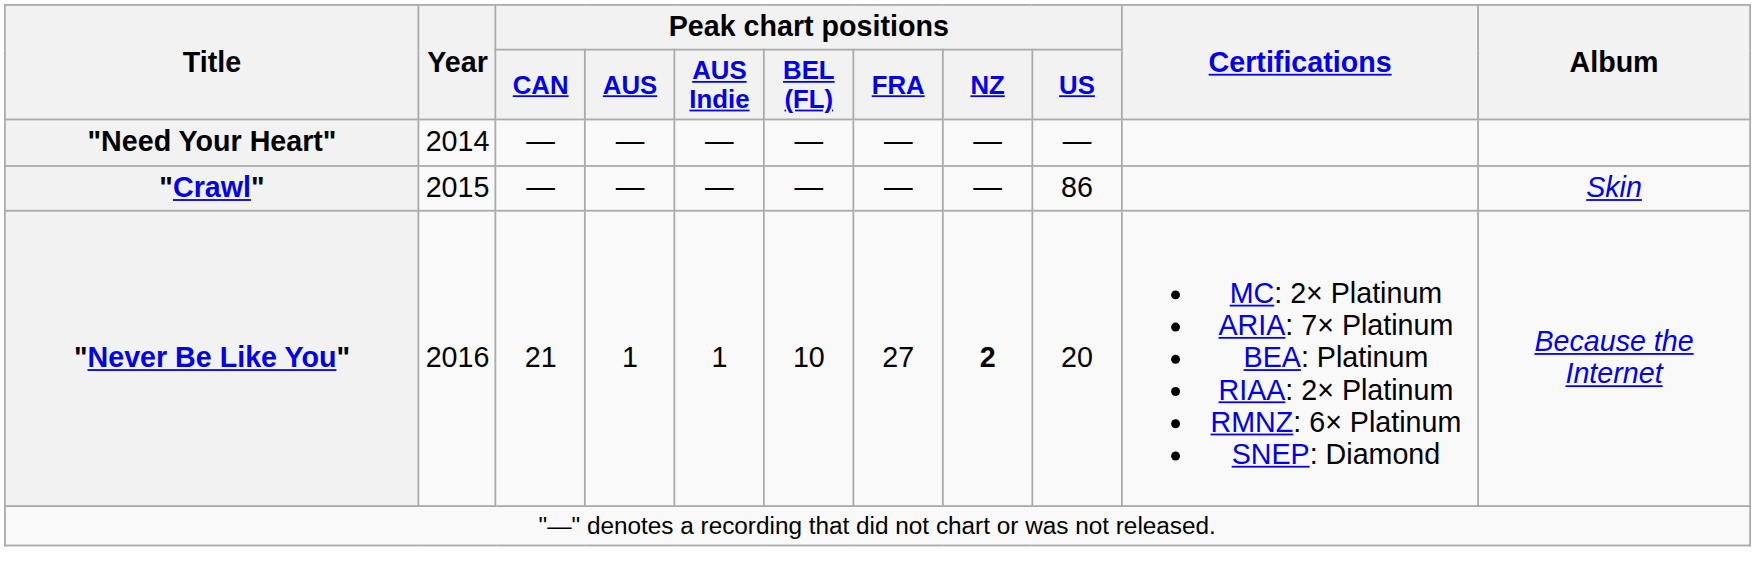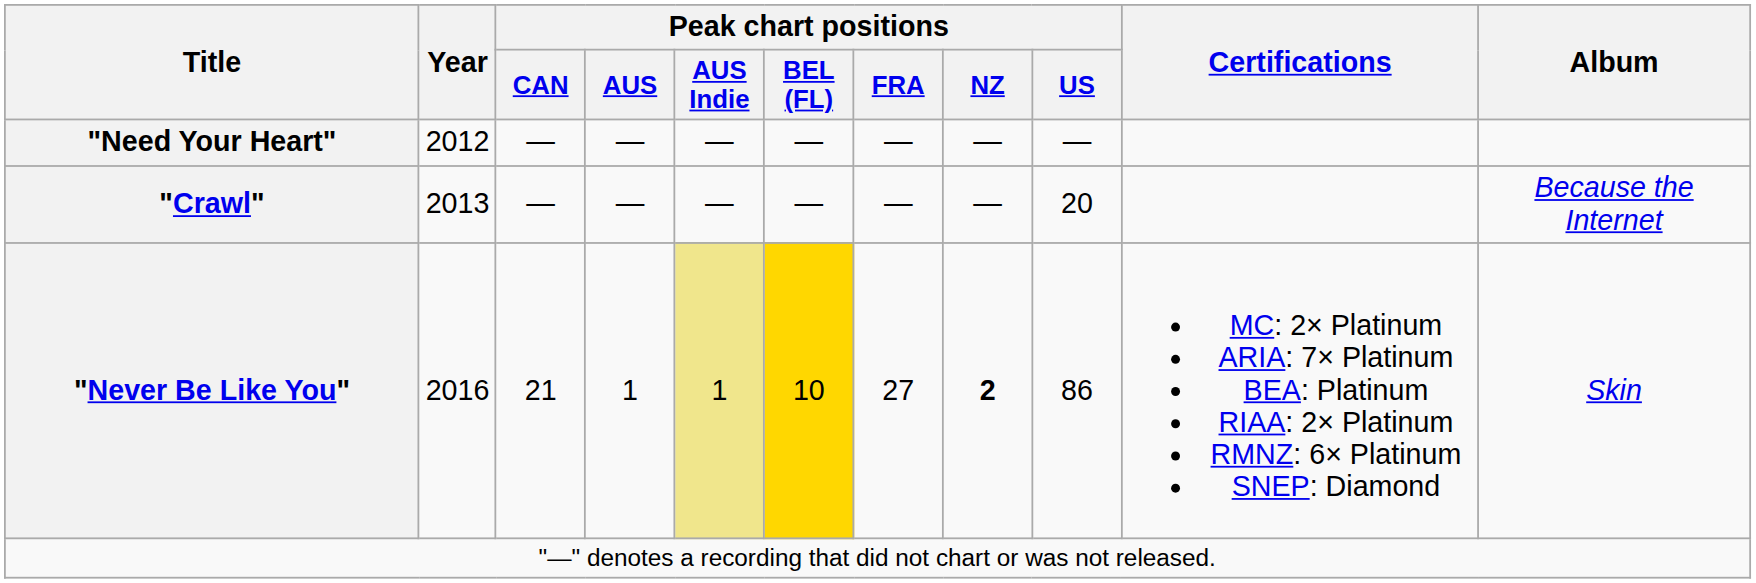"Need Your Heart" | Year: 2014 -> 2012
"Crawl" | Year: 2015 -> 2013
"Crawl" | Peak chart positions / US: 86 -> 20
"Crawl" | Album: Skin -> Because the Internet
"Never Be Like You" | Peak chart positions / AUS Indie: no background -> khaki background
"Never Be Like You" | Peak chart positions / BEL (FL): no background -> gold background
"Never Be Like You" | Peak chart positions / US: 20 -> 86
"Never Be Like You" | Album: Because the Internet -> Skin
